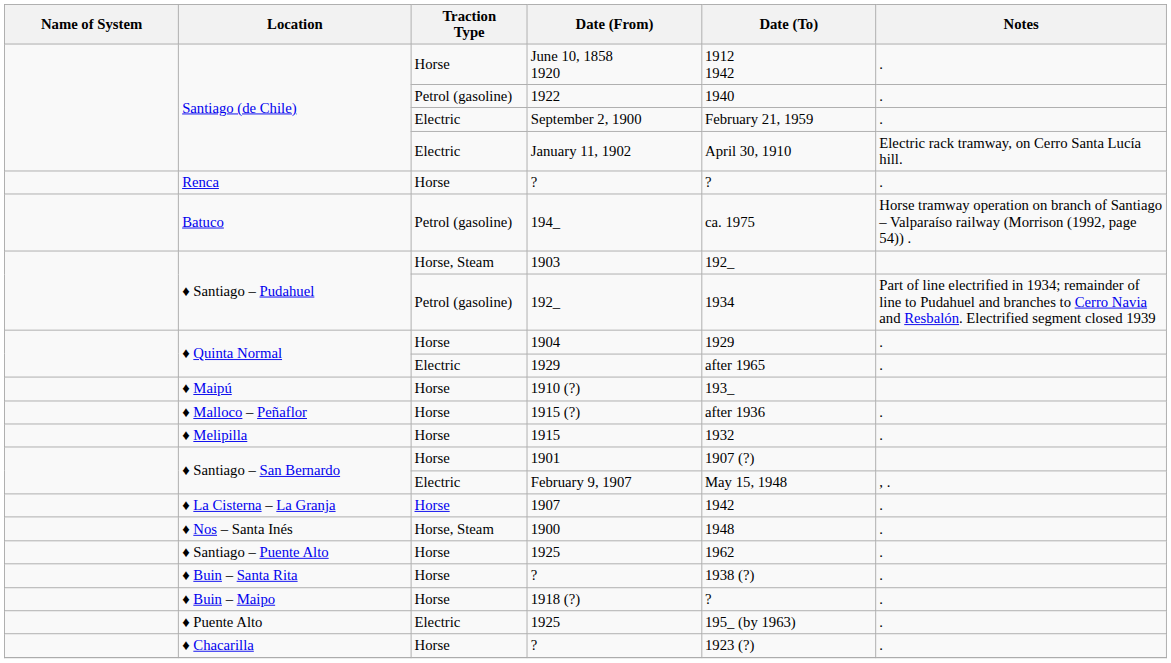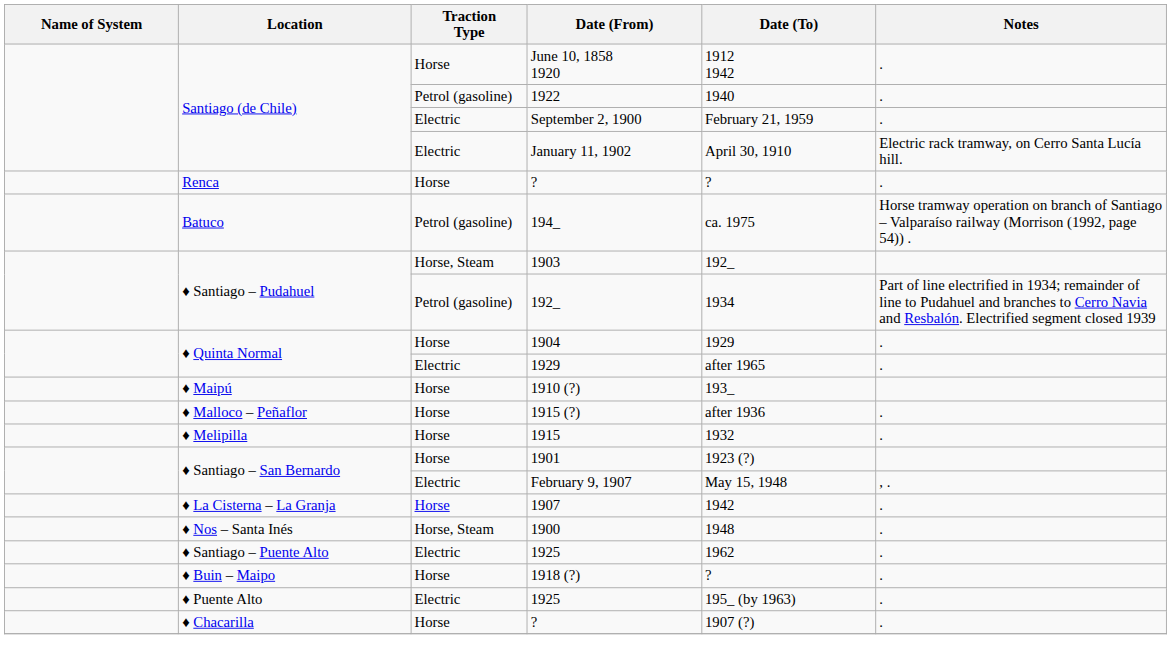1901 | Date (To): 1907 (?) -> 1923 (?)
♦ Santiago – Puente Alto / 1925 | Traction Type: Horse -> Electric
- row: ♦ Buin – Santa Rita | Horse | ? | 1938 (?) | .
♦ Chacarilla / ? | Date (To): 1923 (?) -> 1907 (?)
